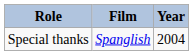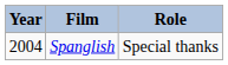columns swapped: Year <-> Role
